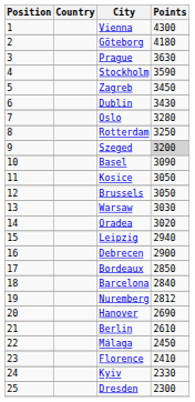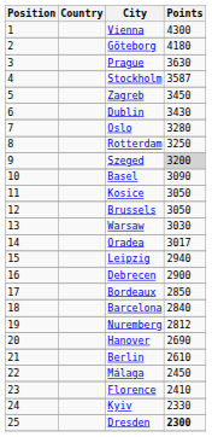Stockholm | Points: 3590 -> 3587
Oradea | Points: 3020 -> 3017
Dresden | Points: normal -> bold
